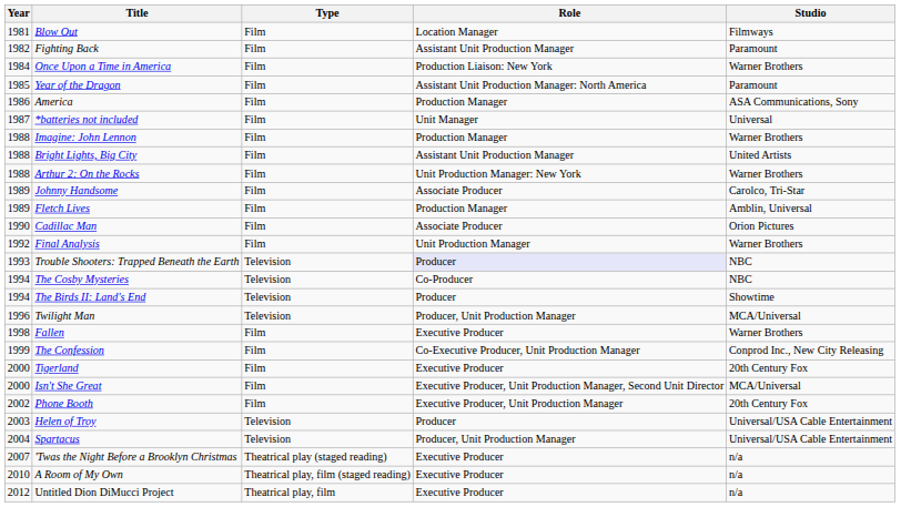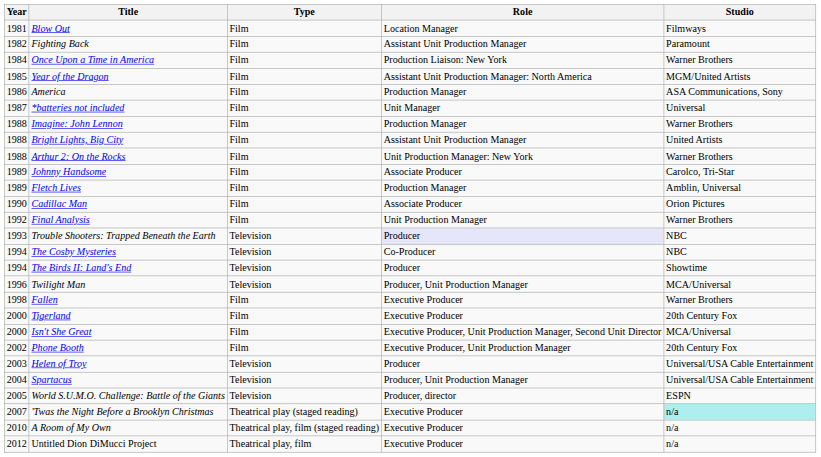Year of the Dragon | Studio: Paramount -> MGM/United Artists
- row: 1999 | The Confession | Film | Co-Executive Producer, Unit Production Manager | Conprod Inc., New City Releasing
+ row: 2005 | World S.U.M.O. Challenge: Battle of the Giants | Television | Producer, director | ESPN
'Twas the Night Before a Brooklyn Christmas | Studio: no background -> paleturquoise background
